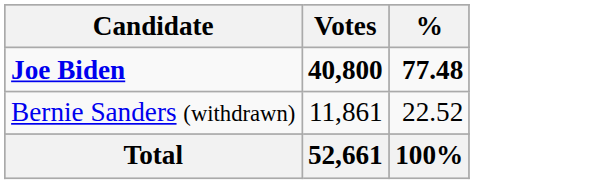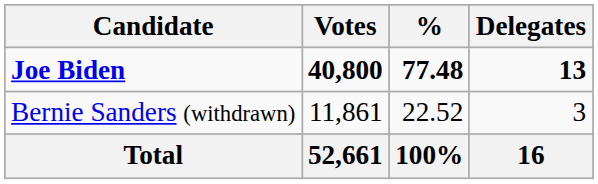+ column: Delegates | 13 | 3 | 16
